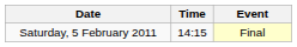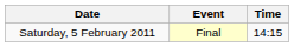columns swapped: Time <-> Event
